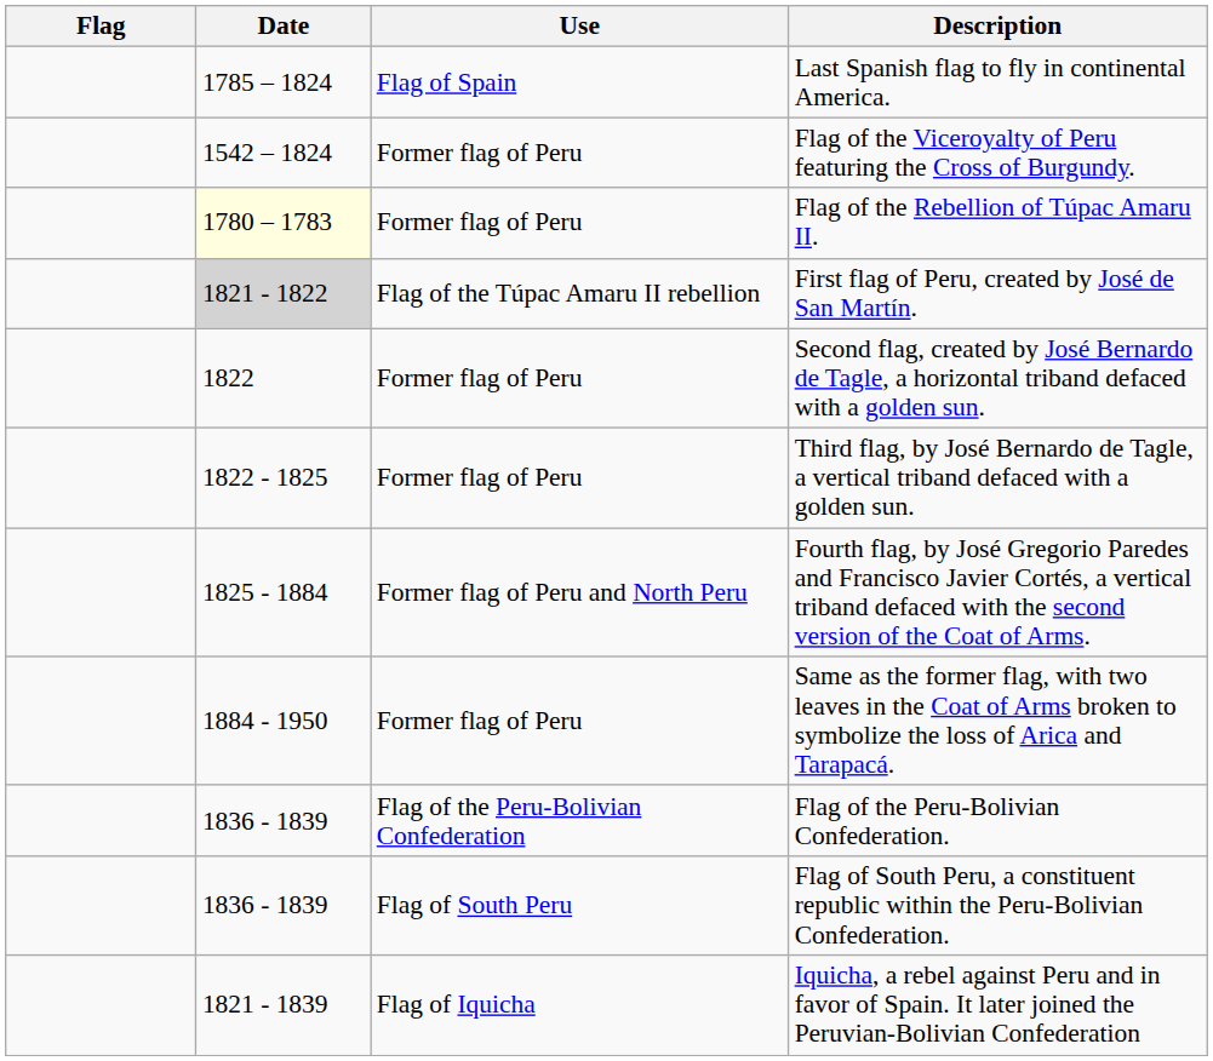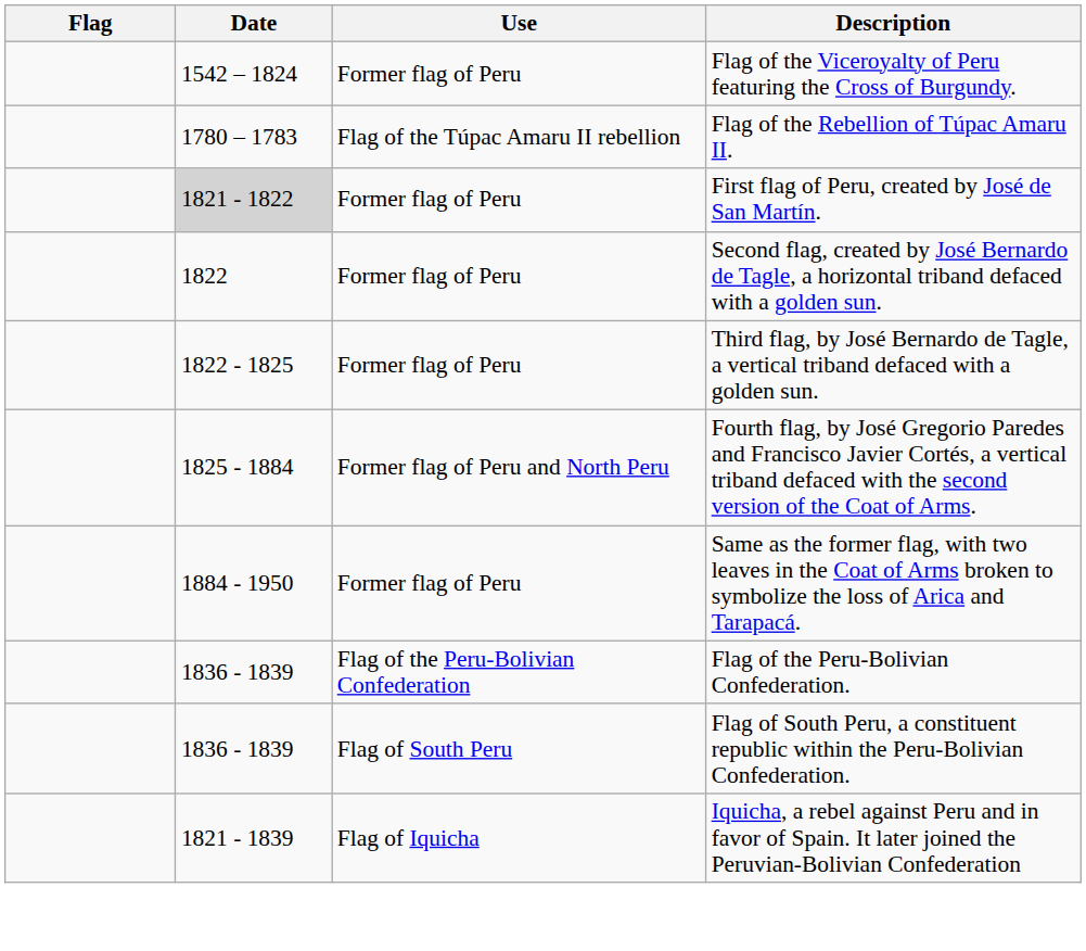- row: 1785 – 1824 | Flag of Spain | Last Spanish flag to fly in continental America.
Flag of the Rebellion of Túpac Amaru II. | Date: lightyellow background -> no background
Flag of the Rebellion of Túpac Amaru II. | Use: Former flag of Peru -> Flag of the Túpac Amaru II rebellion
First flag of Peru, created by José de San Martín. | Use: Flag of the Túpac Amaru II rebellion -> Former flag of Peru
